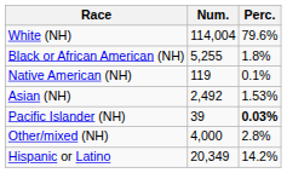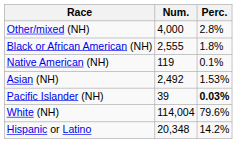rows swapped: White (NH) <-> Other/mixed (NH)
Black or African American (NH) | Num.: 5,255 -> 2,555
Hispanic or Latino | Num.: 20,349 -> 20,348
